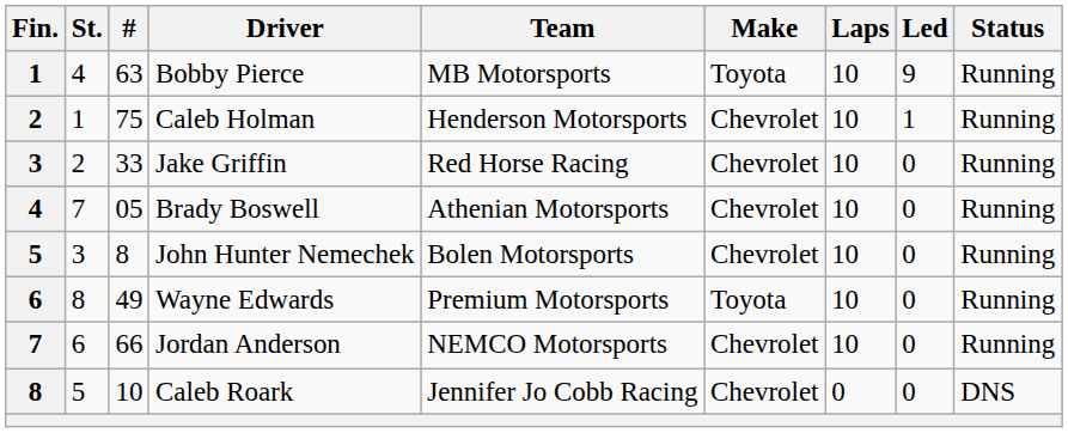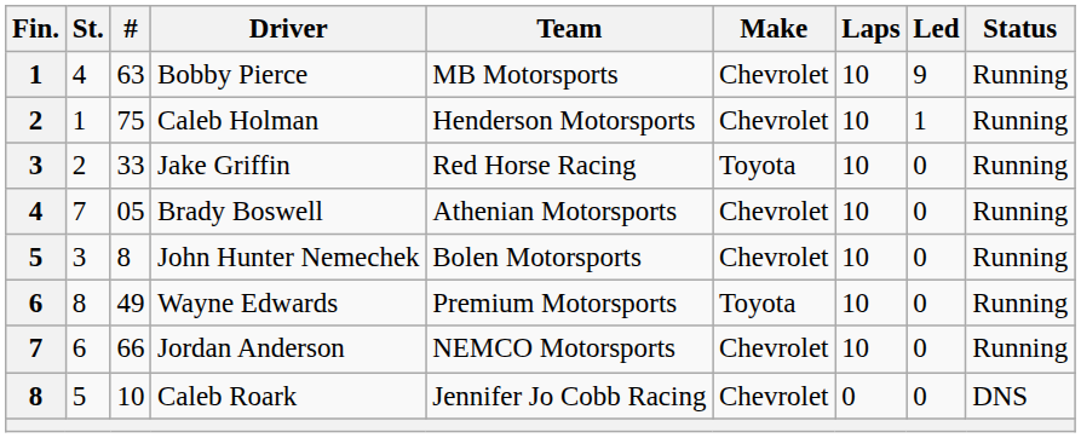Bobby Pierce | Make: Toyota -> Chevrolet
Jake Griffin | Make: Chevrolet -> Toyota
